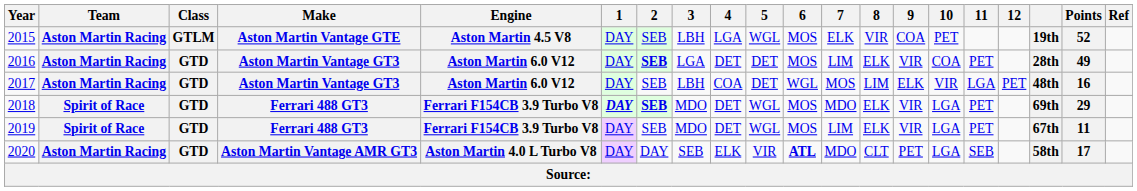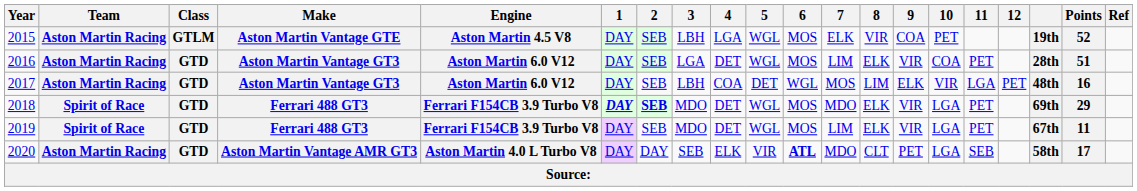2016 | 2: bold -> normal
2016 | 5: DET -> WGL
2016 | Points: 49 -> 51
